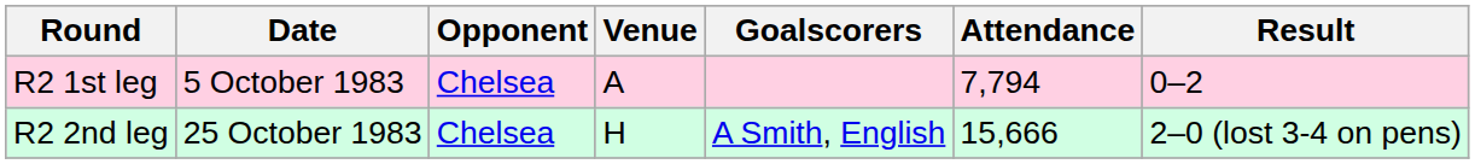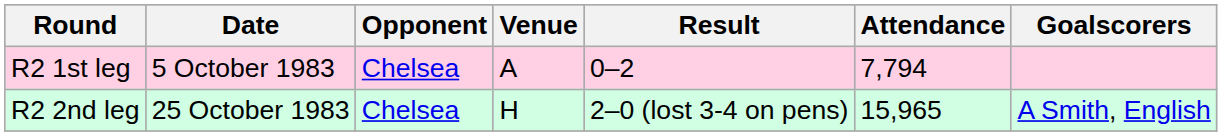columns swapped: Result <-> Goalscorers
R2 2nd leg | Attendance: 15,666 -> 15,965
